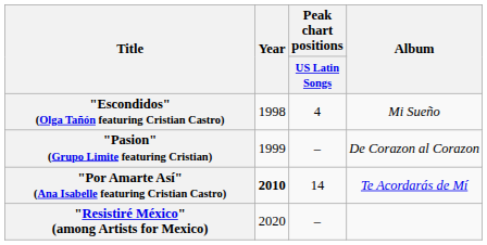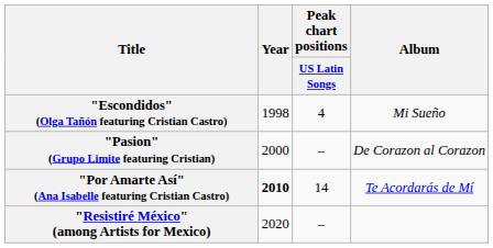"Pasion" (Grupo Limite featuring Cristian) | Year: 1999 -> 2000
